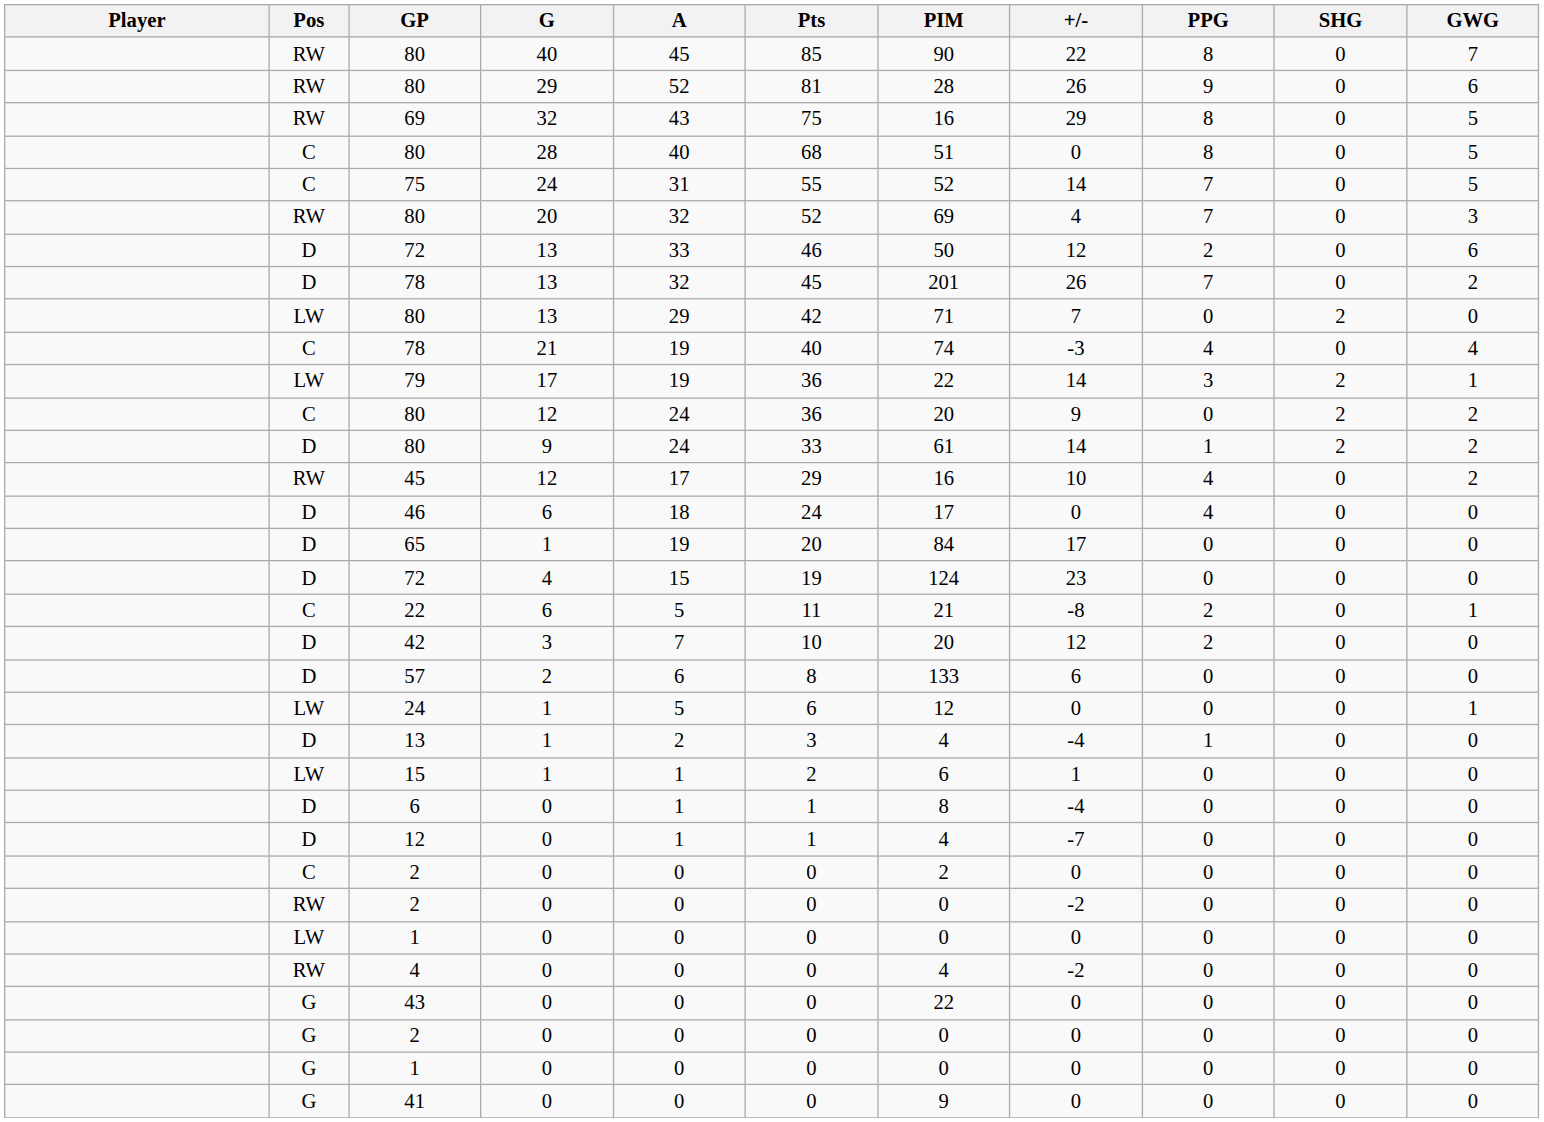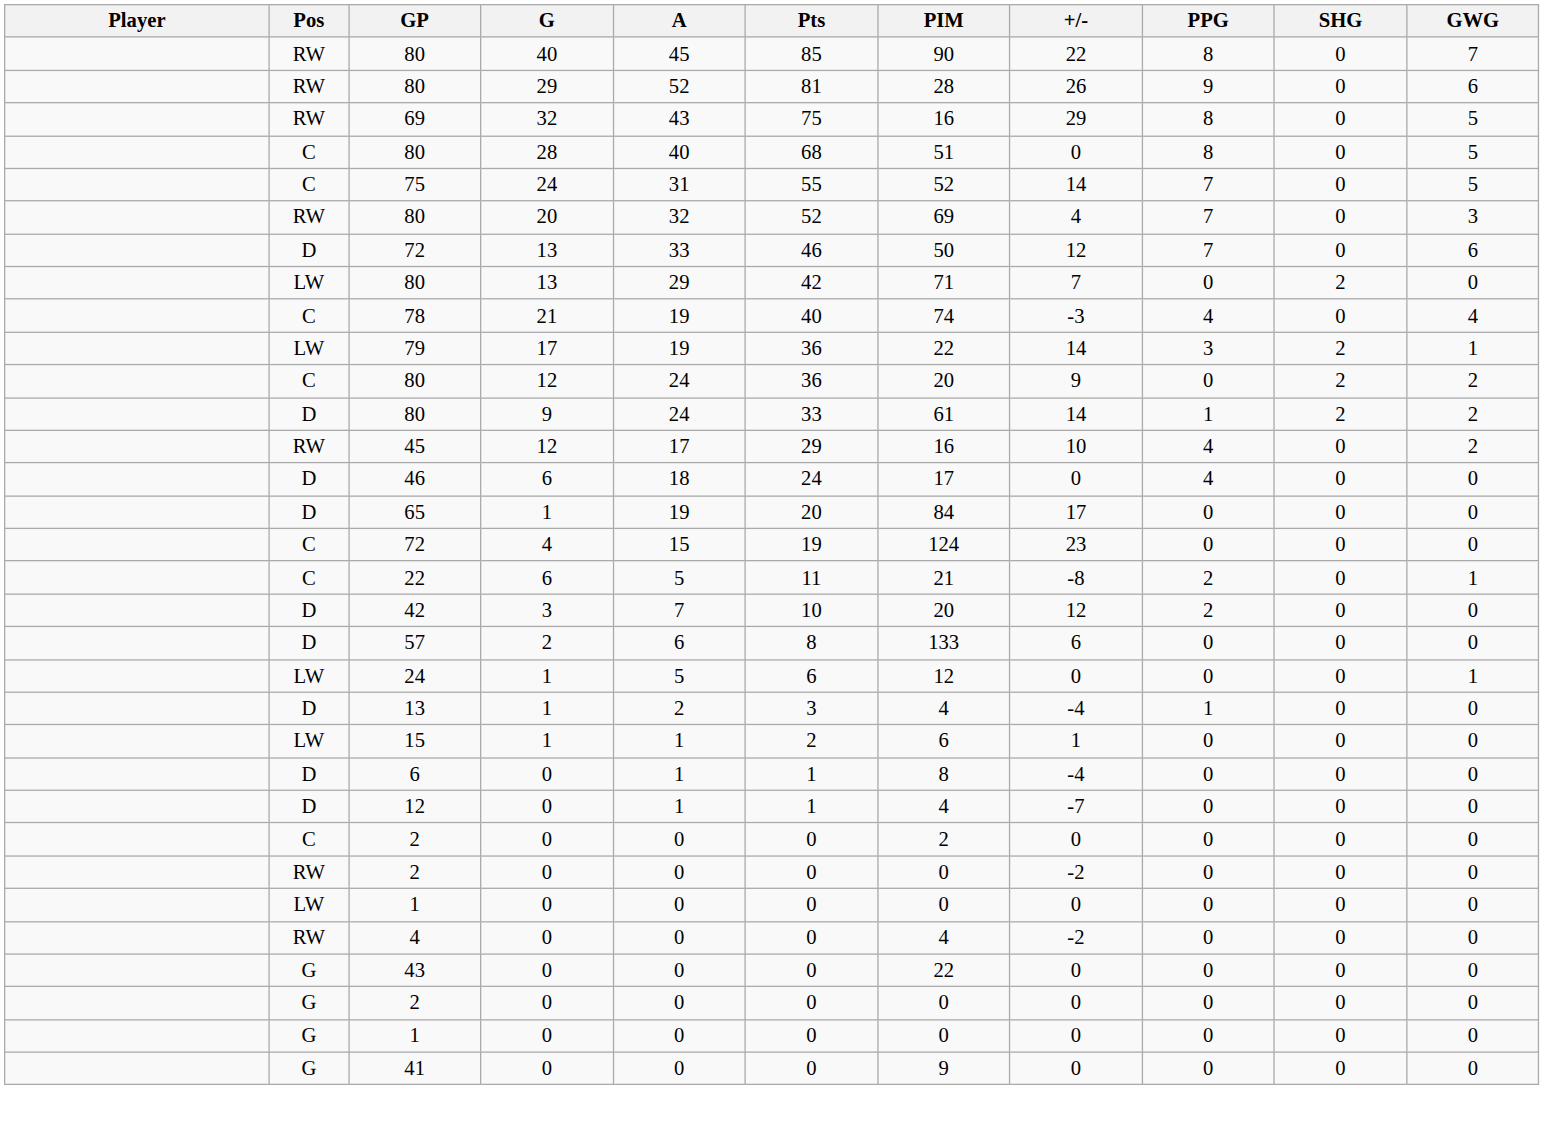72 / 13 | PPG: 2 -> 7
- row: D | 78 | 13 | 32 | 45 | 201 | 26 | 7 | 0 | 2
72 / 4 | Pos: D -> C
